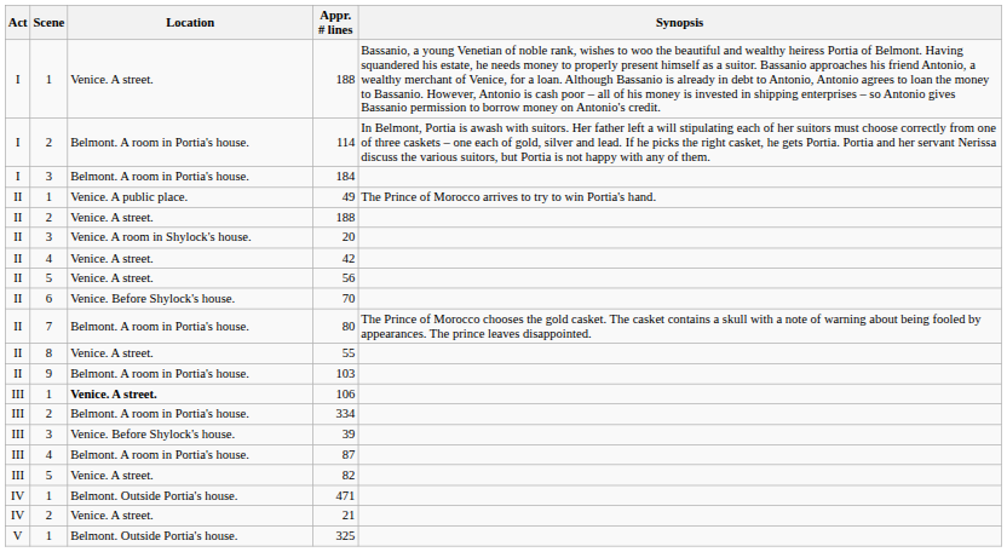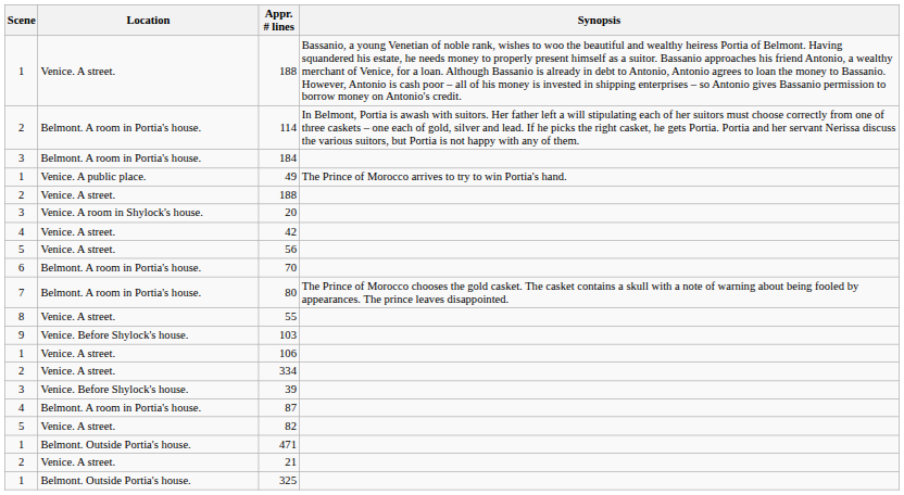- column: Act | I | I | I | II | II | II | II | II | II | II | II | II | III | III | III | III | III | IV | IV | V
70 | Location: Venice. Before Shylock's house. -> Belmont. A room in Portia's house.
103 | Location: Belmont. A room in Portia's house. -> Venice. Before Shylock's house.
106 | Location: bold -> normal
334 | Location: Belmont. A room in Portia's house. -> Venice. A street.
